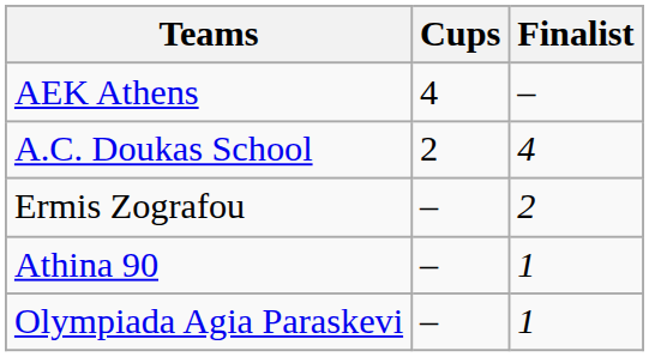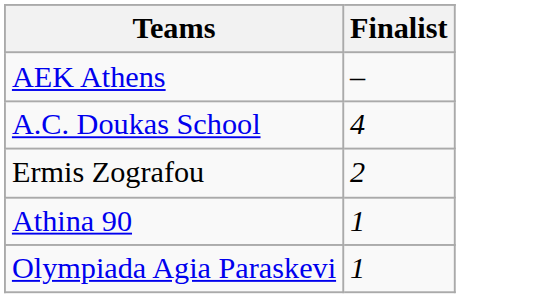- column: Cups | 4 | 2 | – | – | –
